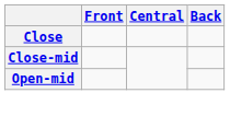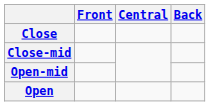+ row: Open
